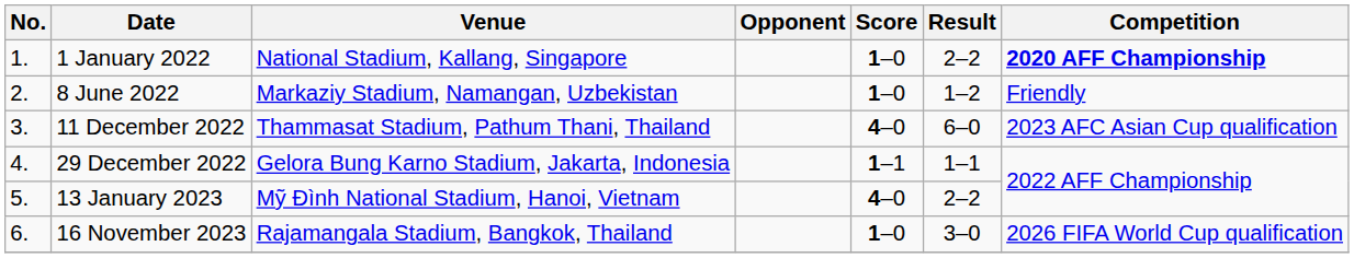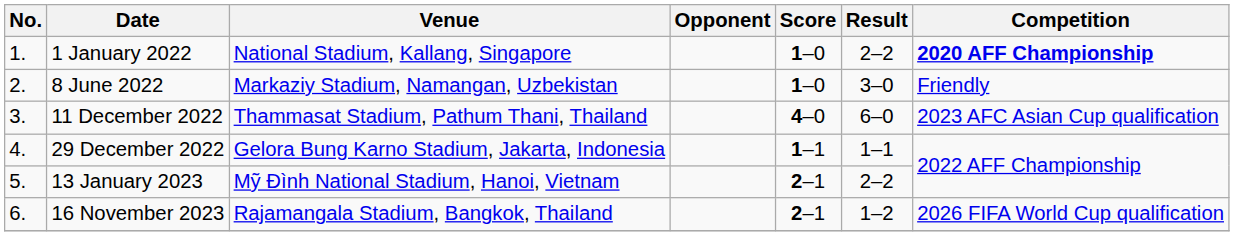8 June 2022 | Result: 1–2 -> 3–0
13 January 2023 | Score: 4–0 -> 2–1
16 November 2023 | Score: 1–0 -> 2–1
16 November 2023 | Result: 3–0 -> 1–2
